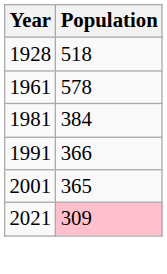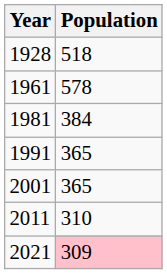1991 | Population: 366 -> 365
+ row: 2011 | 310
